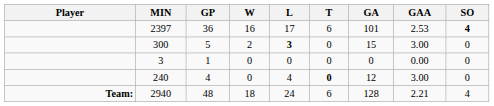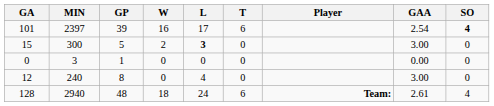columns swapped: Player <-> GA
2397 | GP: 36 -> 39
2397 | GAA: 2.53 -> 2.54
240 | GP: 4 -> 8
240 | T: bold -> normal
2940 | GAA: 2.21 -> 2.61
